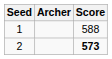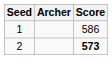1 | Score: 588 -> 586
